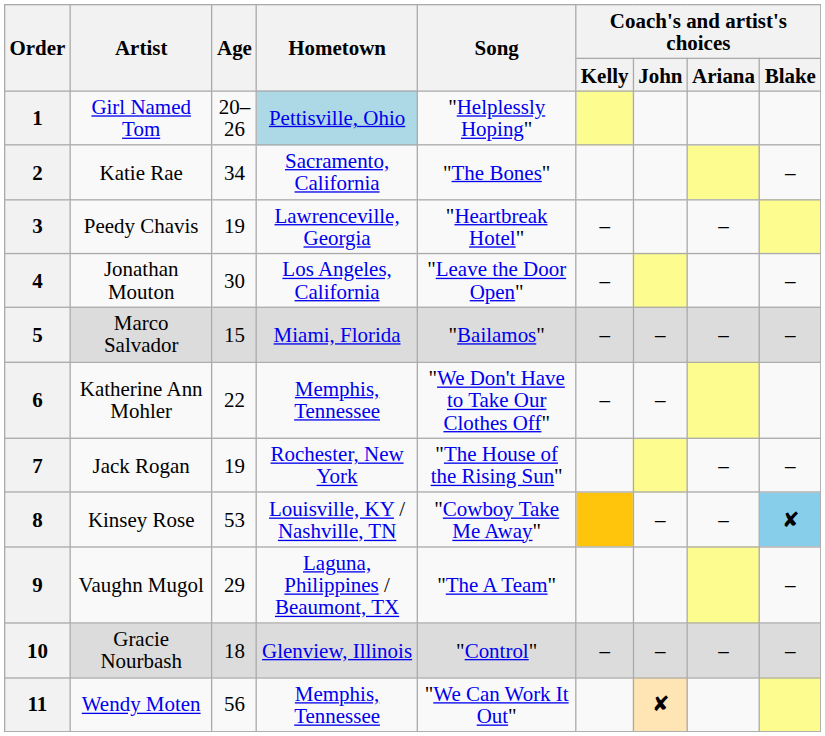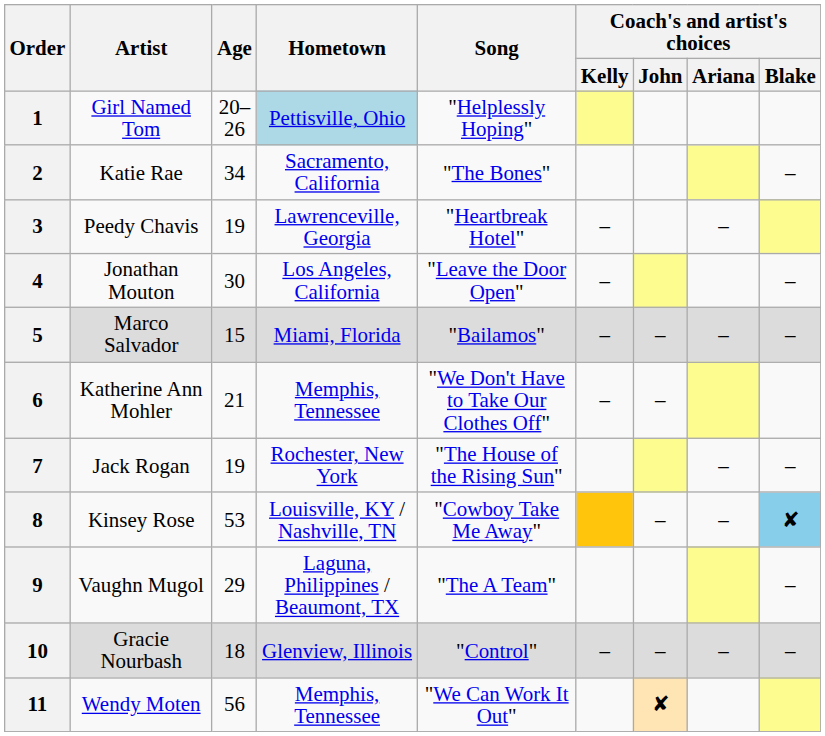6 | Age: 22 -> 21
